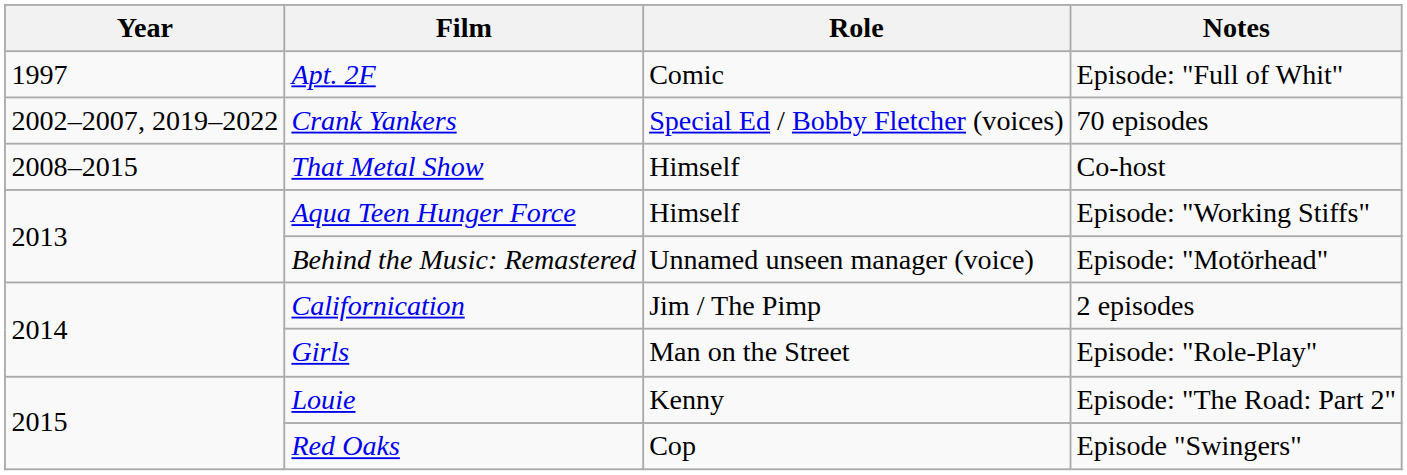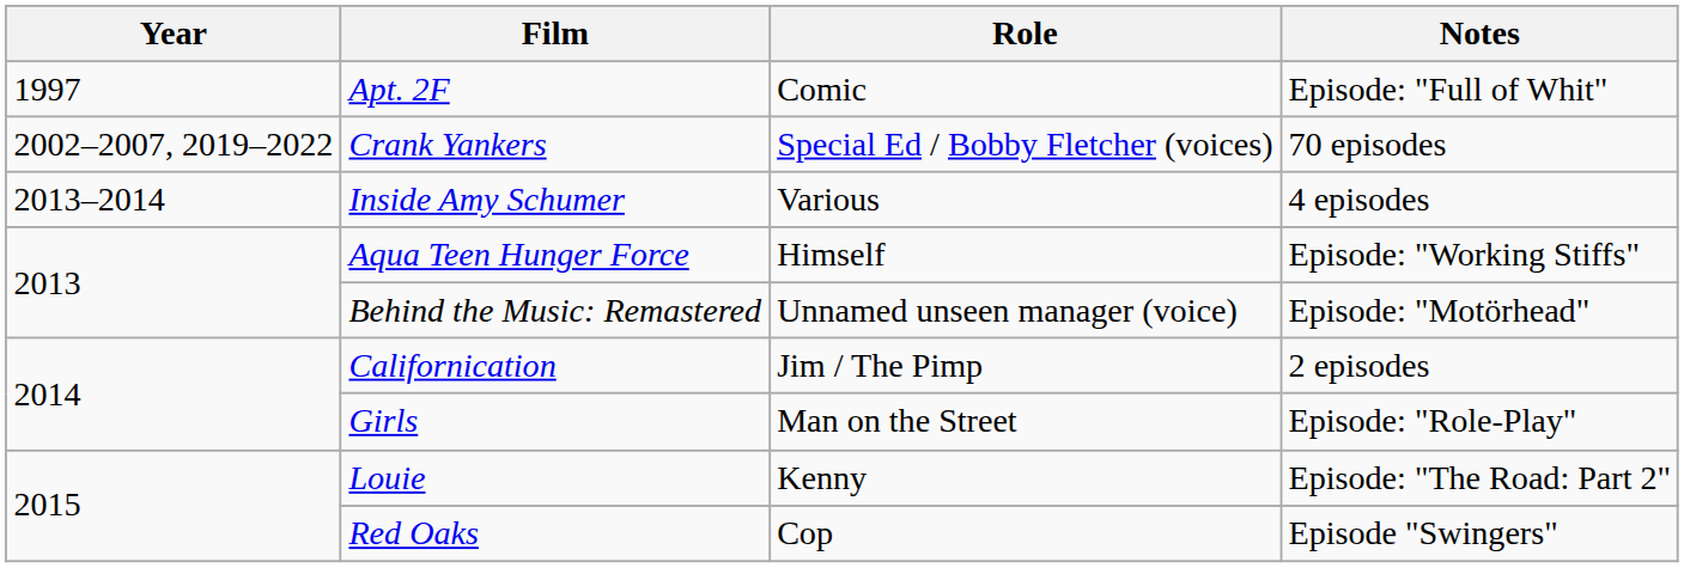- row: 2008–2015 | That Metal Show | Himself | Co-host
+ row: 2013–2014 | Inside Amy Schumer | Various | 4 episodes
